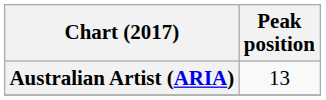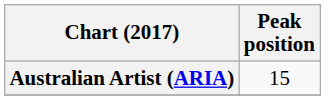Australian Artist (ARIA) | Peak position: 13 -> 15
